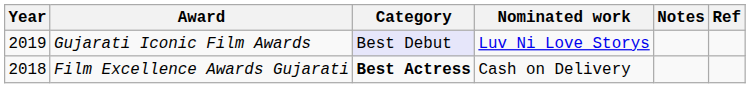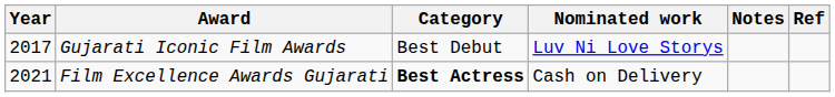Gujarati Iconic Film Awards | Year: 2019 -> 2017
Gujarati Iconic Film Awards | Category: lavender background -> no background
Film Excellence Awards Gujarati | Year: 2018 -> 2021
